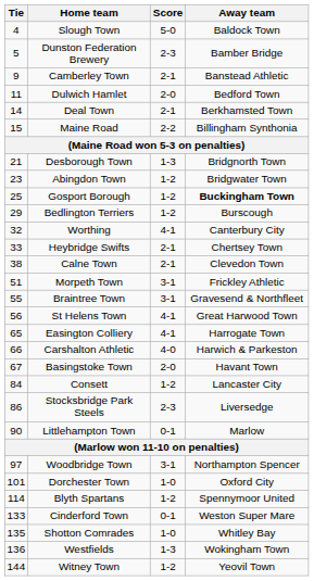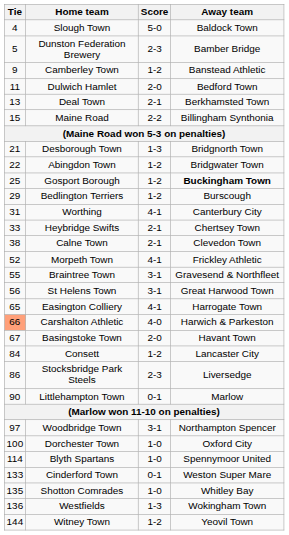Camberley Town | Score: 2-1 -> 1-2
Deal Town | Tie: 14 -> 13
Abingdon Town | Tie: 23 -> 22
Worthing | Tie: 32 -> 31
Morpeth Town | Tie: 51 -> 52
Morpeth Town | Score: 3-1 -> 4-1
St Helens Town | Score: 4-1 -> 3-1
Carshalton Athletic | Tie: no background -> lightsalmon background
Dorchester Town | Tie: 101 -> 100
Blyth Spartans | Score: 1-2 -> 1-0
